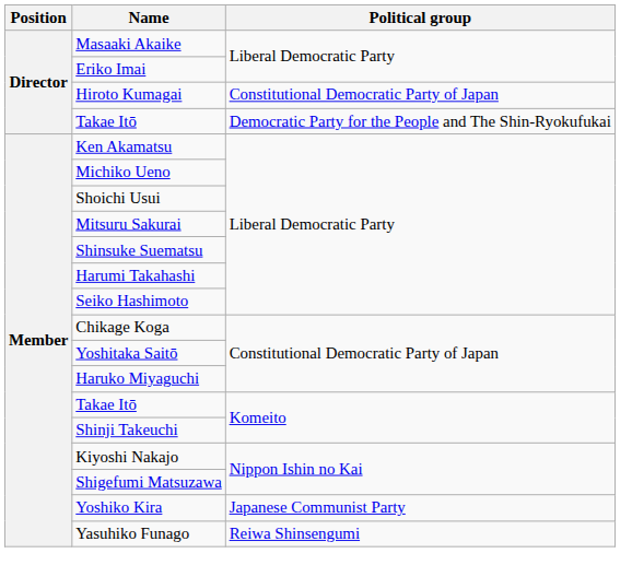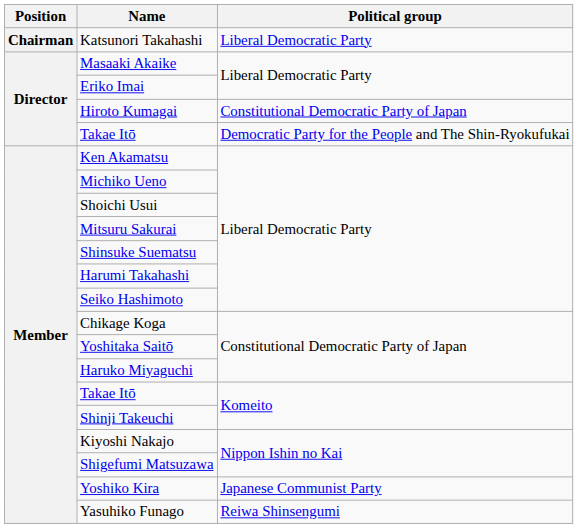+ row: Chairman | Katsunori Takahashi | Liberal Democratic Party
